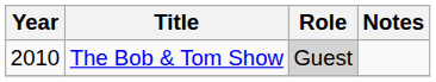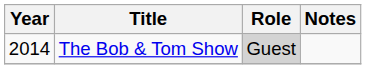The Bob & Tom Show | Year: 2010 -> 2014
